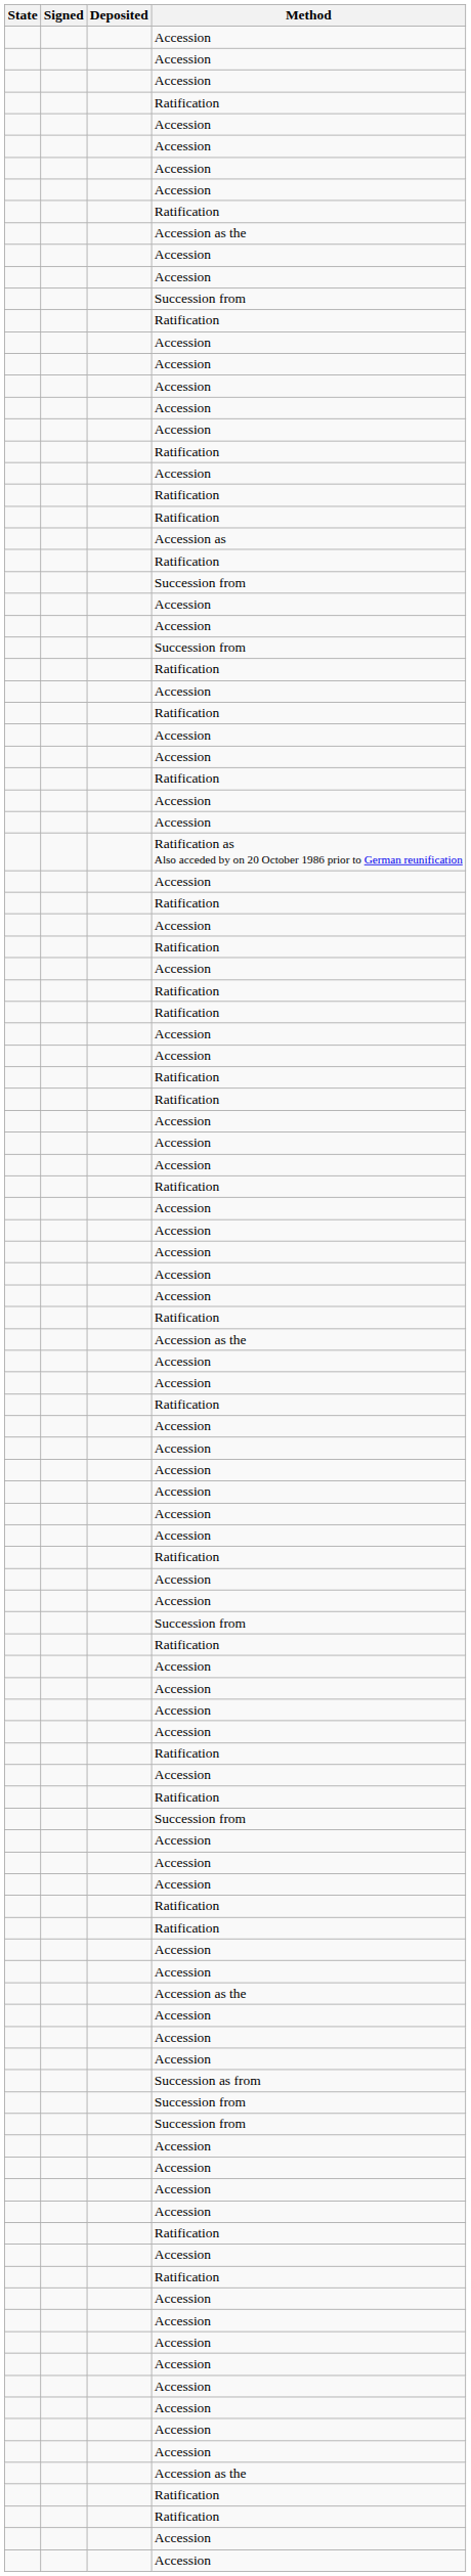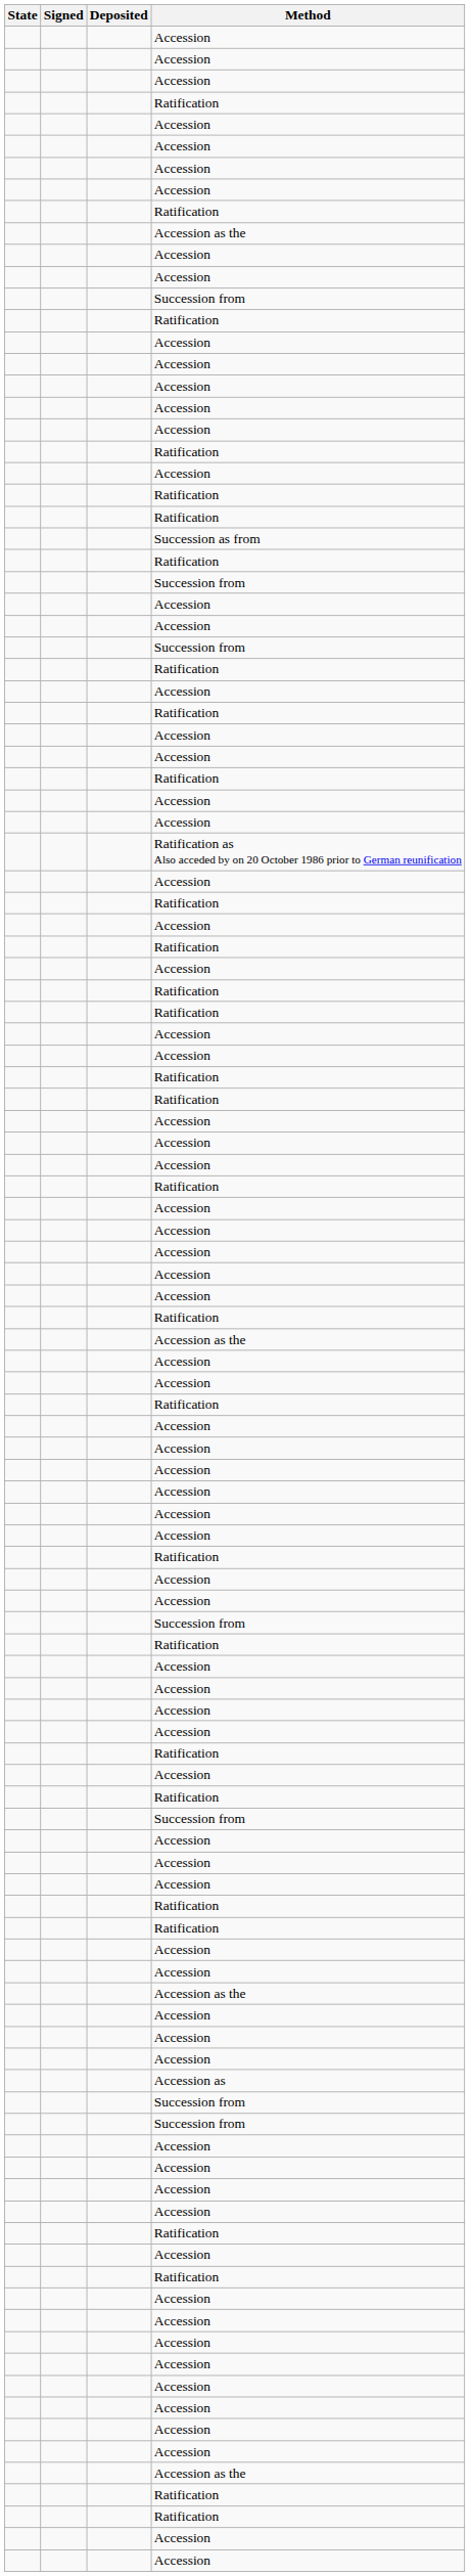rows swapped: Accession as <-> Succession as from
